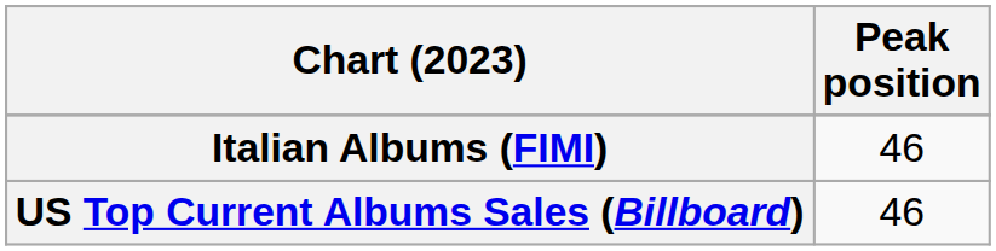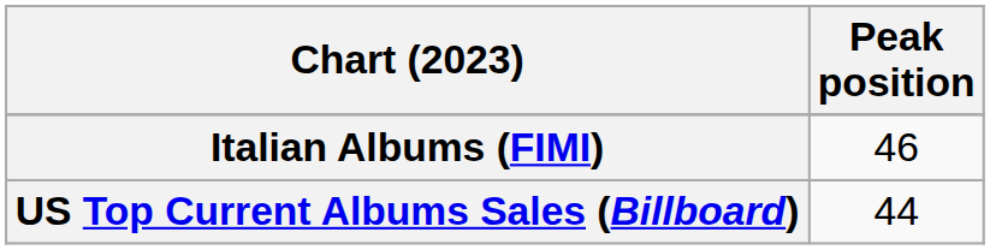US Top Current Albums Sales (Billboard) | Peak position: 46 -> 44
